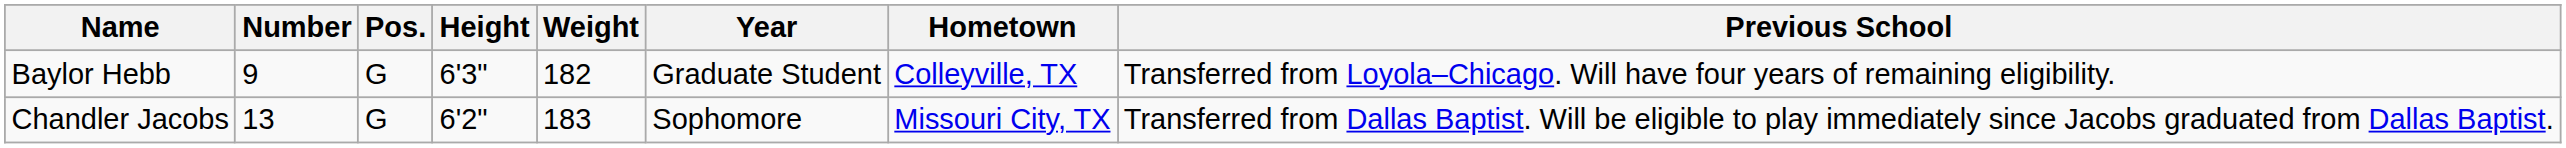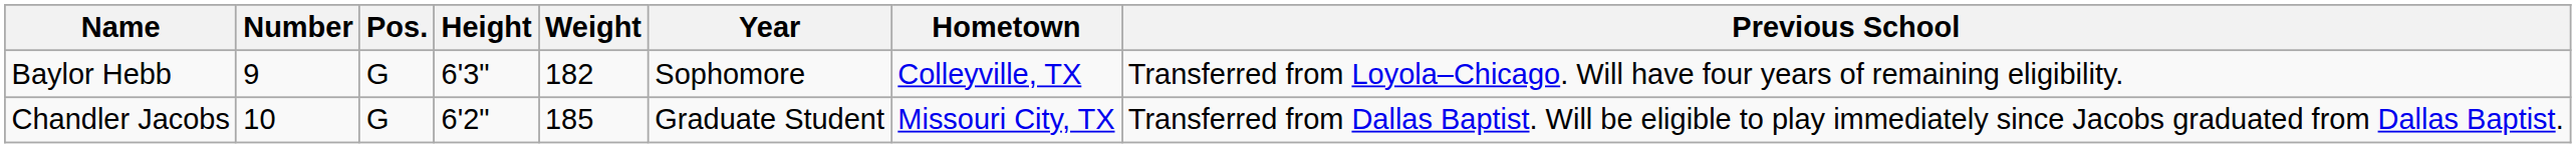Baylor Hebb | Year: Graduate Student -> Sophomore
Chandler Jacobs | Number: 13 -> 10
Chandler Jacobs | Weight: 183 -> 185
Chandler Jacobs | Year: Sophomore -> Graduate Student
